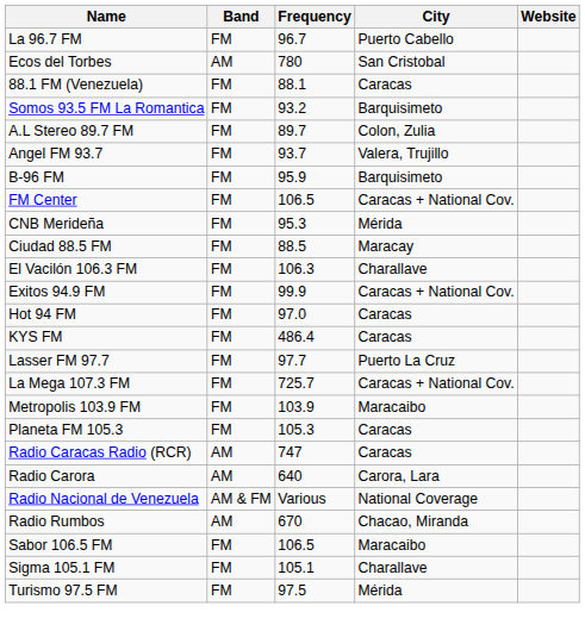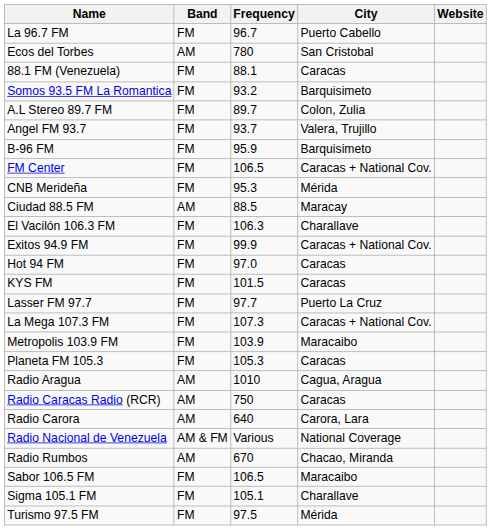Ciudad 88.5 FM | Band: FM -> AM
KYS FM | Frequency: 486.4 -> 101.5
La Mega 107.3 FM | Frequency: 725.7 -> 107.3
+ row: Radio Aragua | AM | 1010 | Cagua, Aragua
Radio Caracas Radio (RCR) | Frequency: 747 -> 750
